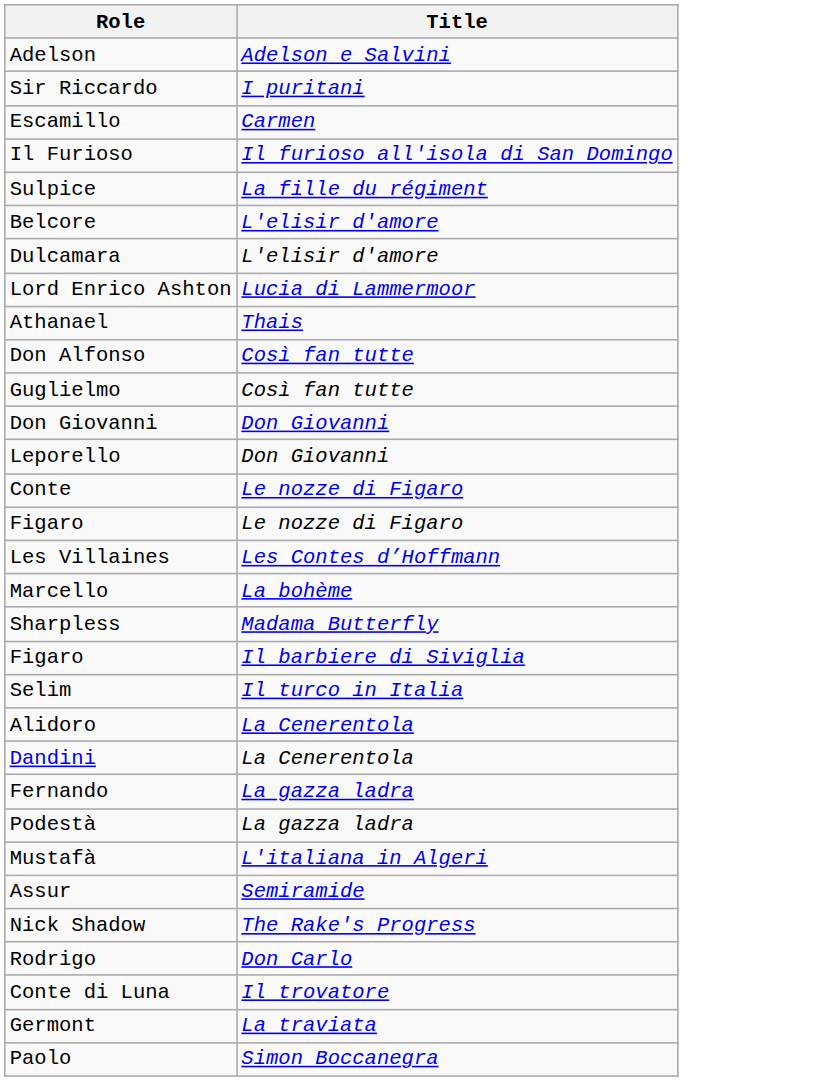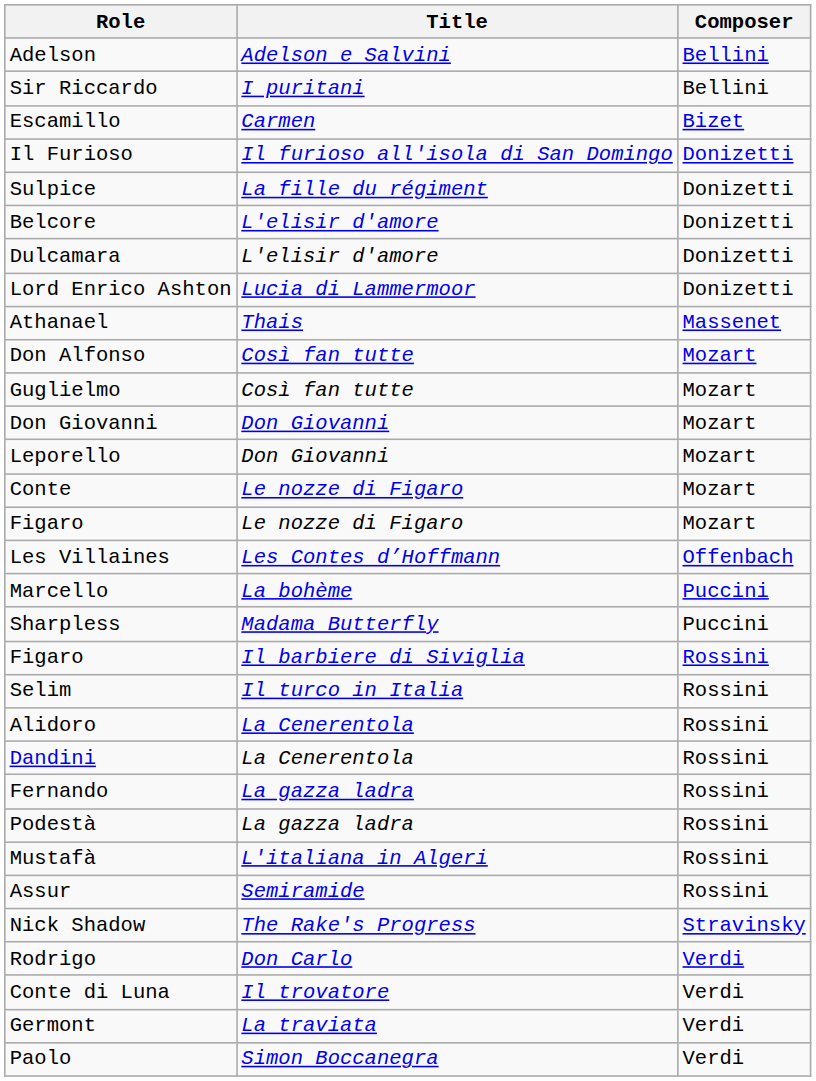+ column: Composer | Bellini | Bellini | Bizet | Donizetti | Donizetti | Donizetti | Donizetti | Donizetti | Massenet | Mozart | Mozart | Mozart | Mozart | Mozart | Mozart | Offenbach | Puccini | Puccini | Rossini | Rossini | Rossini | Rossini | Rossini | Rossini | Rossini | Rossini | Stravinsky | Verdi | Verdi | Verdi | Verdi
